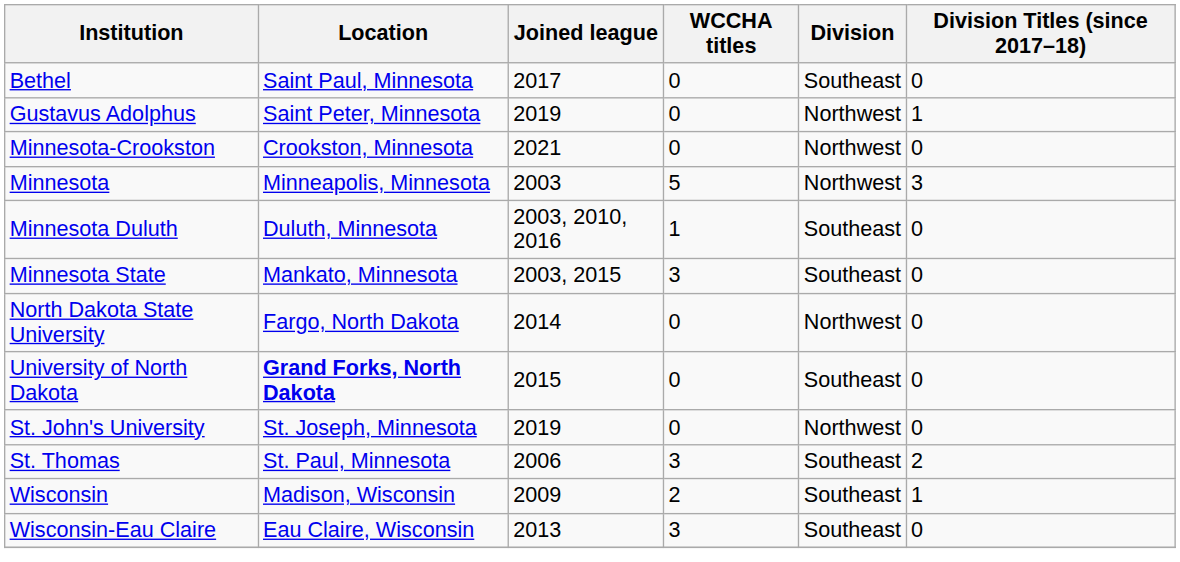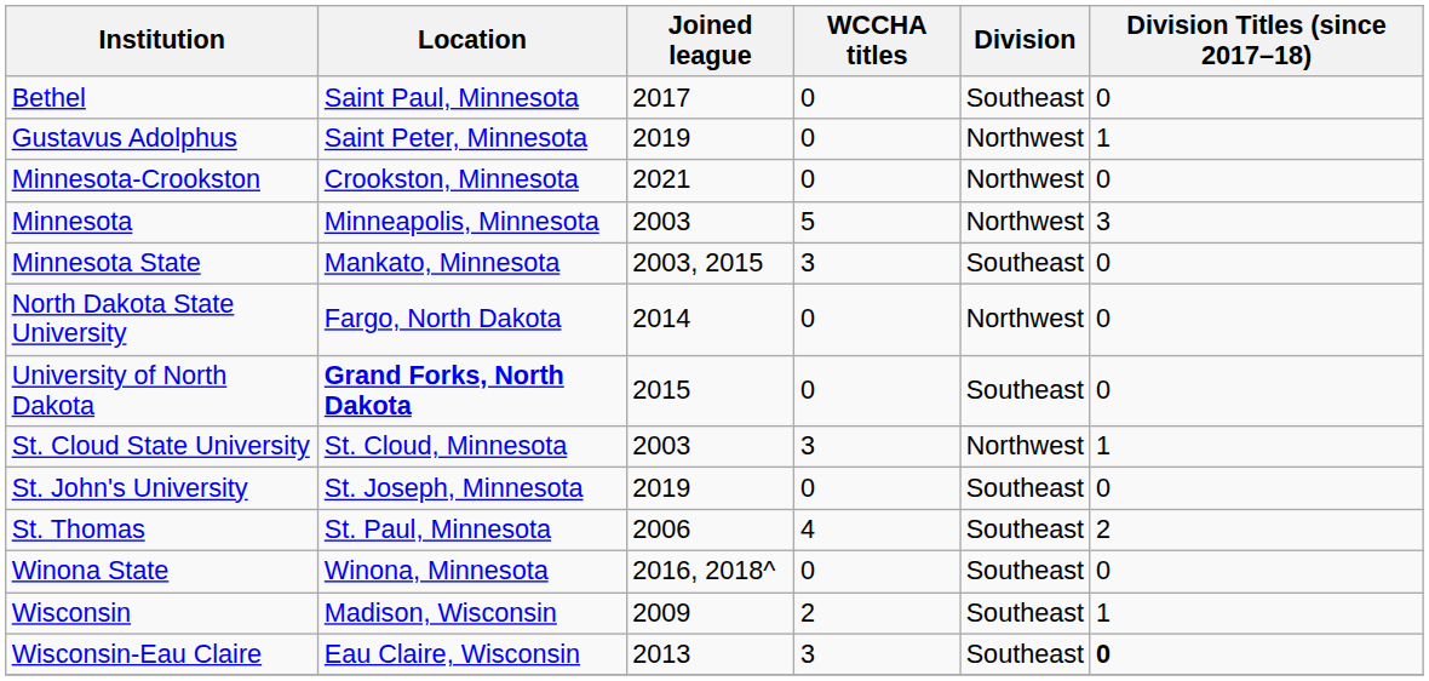- row: Minnesota Duluth | Duluth, Minnesota | 2003, 2010, 2016 | 1 | Southeast | 0
+ row: St. Cloud State University | St. Cloud, Minnesota | 2003 | 3 | Northwest | 1
St. John's University | Division: Northwest -> Southeast
St. Thomas | WCCHA titles: 3 -> 4
+ row: Winona State | Winona, Minnesota | 2016, 2018^ | 0 | Southeast | 0
Wisconsin-Eau Claire | Division Titles (since 2017–18): normal -> bold
